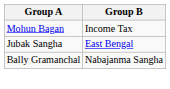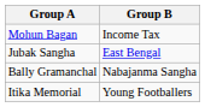+ row: Itika Memorial | Young Footballers
